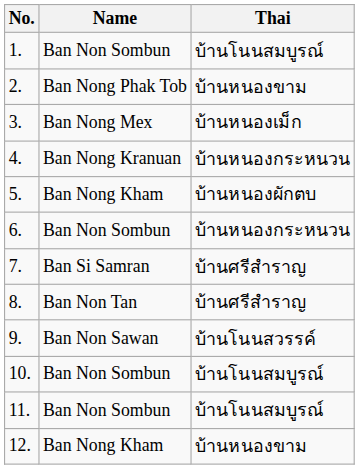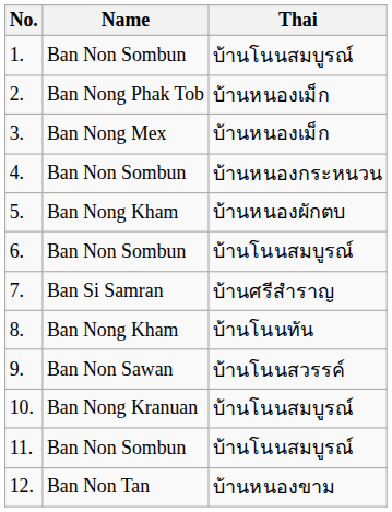2. | Thai: บ้านหนองขาม -> บ้านหนองเม็ก
4. | Name: Ban Nong Kranuan -> Ban Non Sombun
6. | Thai: บ้านหนองกระหนวน -> บ้านโนนสมบูรณ์
8. | Name: Ban Non Tan -> Ban Nong Kham
8. | Thai: บ้านศรีสำราญ -> บ้านโนนทัน
10. | Name: Ban Non Sombun -> Ban Nong Kranuan
12. | Name: Ban Nong Kham -> Ban Non Tan
